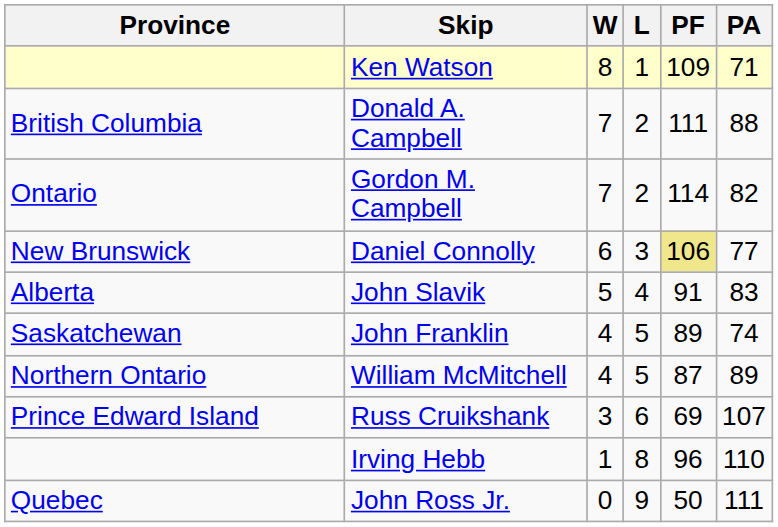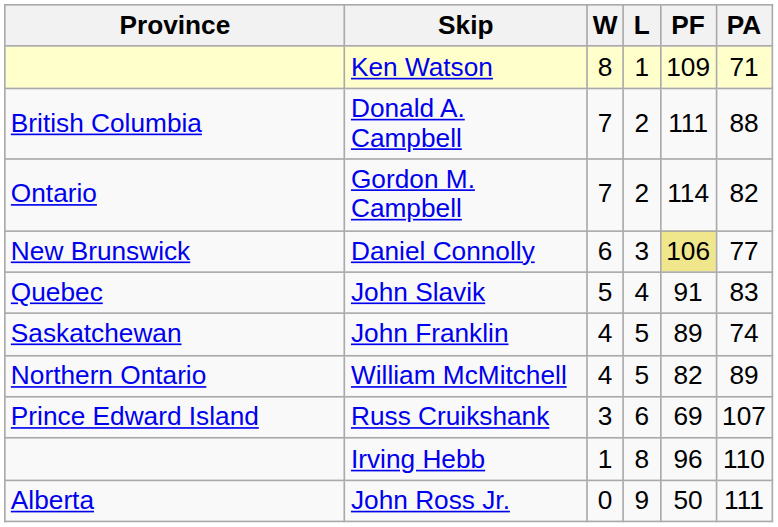John Slavik | Province: Alberta -> Quebec
William McMitchell | PF: 87 -> 82
John Ross Jr. | Province: Quebec -> Alberta
